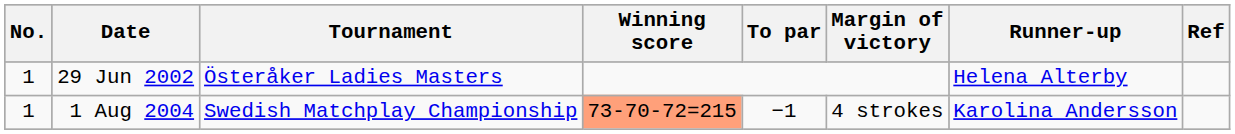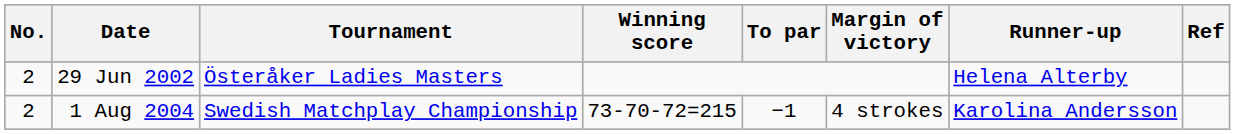29 Jun 2002 | No.: 1 -> 2
1 Aug 2004 | No.: 1 -> 2
1 Aug 2004 | Winning score: lightsalmon background -> no background
